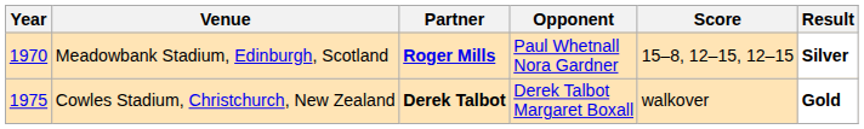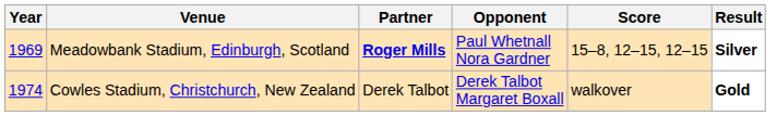Meadowbank Stadium, Edinburgh, Scotland | Year: 1970 -> 1969
Cowles Stadium, Christchurch, New Zealand | Year: 1975 -> 1974
Cowles Stadium, Christchurch, New Zealand | Partner: bold -> normal
